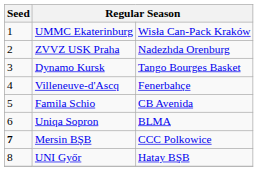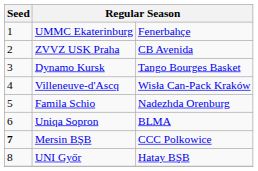UMMC Ekaterinburg | column 3: Wisła Can-Pack Kraków -> Fenerbahçe
ZVVZ USK Praha | column 3: Nadezhda Orenburg -> CB Avenida
Villeneuve-d'Ascq | column 3: Fenerbahçe -> Wisła Can-Pack Kraków
Famila Schio | column 3: CB Avenida -> Nadezhda Orenburg
